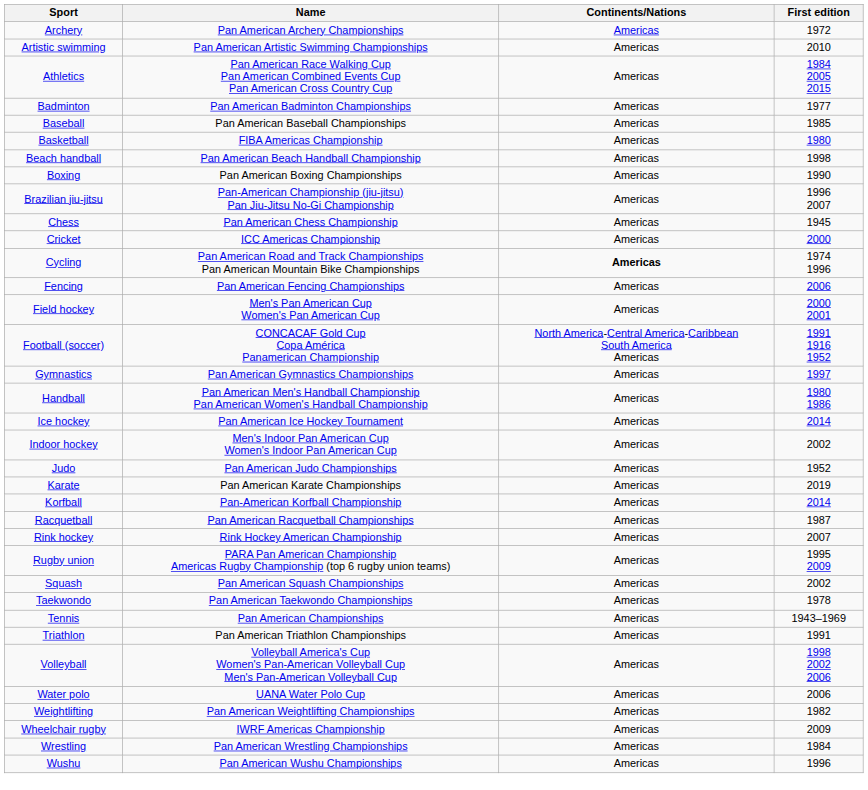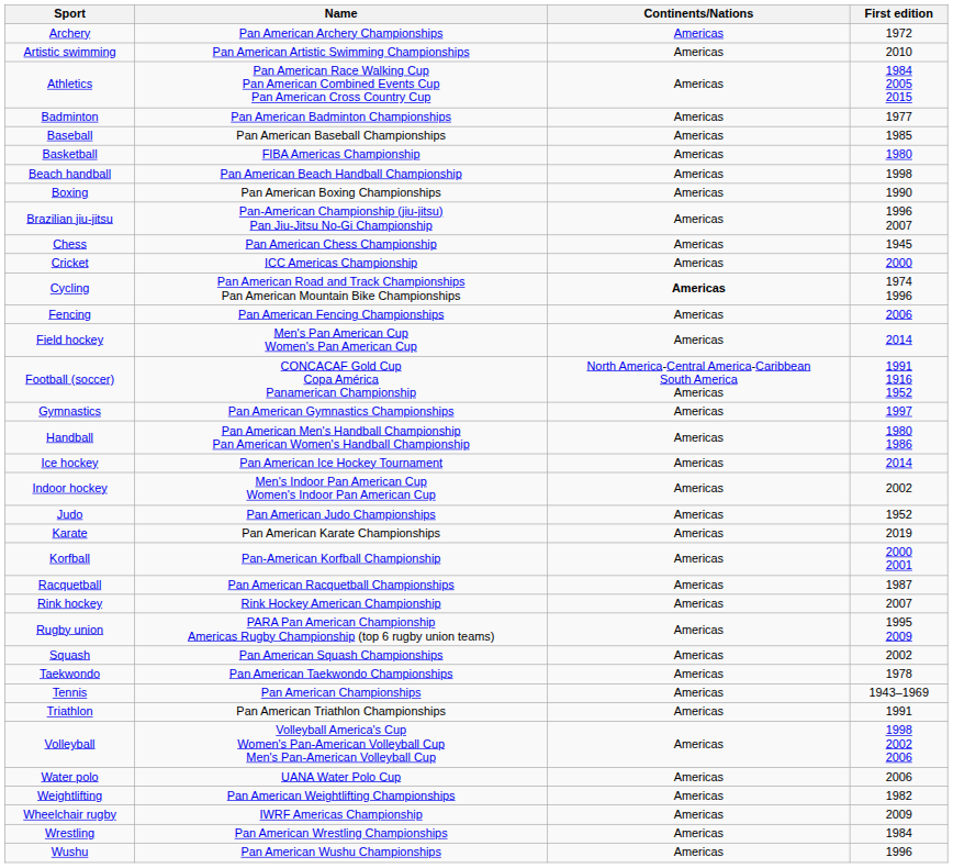Field hockey | First edition: 2000 2001 -> 2014
Korfball | First edition: 2014 -> 2000 2001
